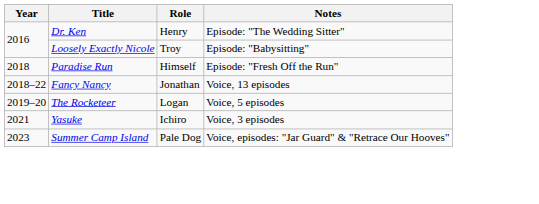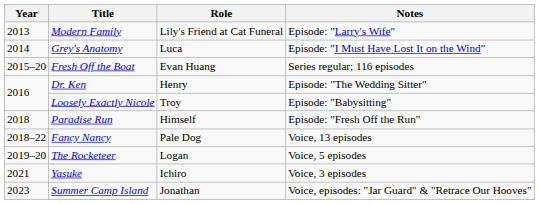+ row: 2013 | Modern Family | Lily's Friend at Cat Funeral | Episode: "Larry's Wife"
+ row: 2014 | Grey's Anatomy | Luca | Episode: "I Must Have Lost It on the Wind"
+ row: 2015–20 | Fresh Off the Boat | Evan Huang | Series regular; 116 episodes
Fancy Nancy | Role: Jonathan -> Pale Dog
Summer Camp Island | Role: Pale Dog -> Jonathan
